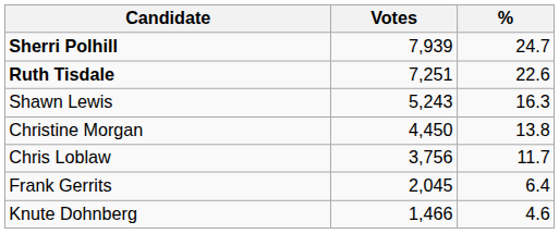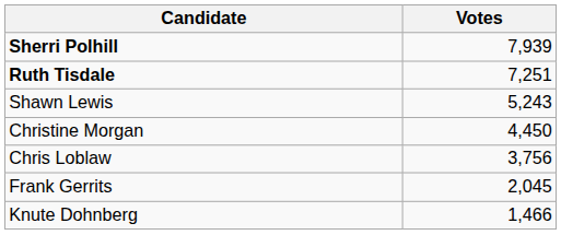- column: % | 24.7 | 22.6 | 16.3 | 13.8 | 11.7 | 6.4 | 4.6
